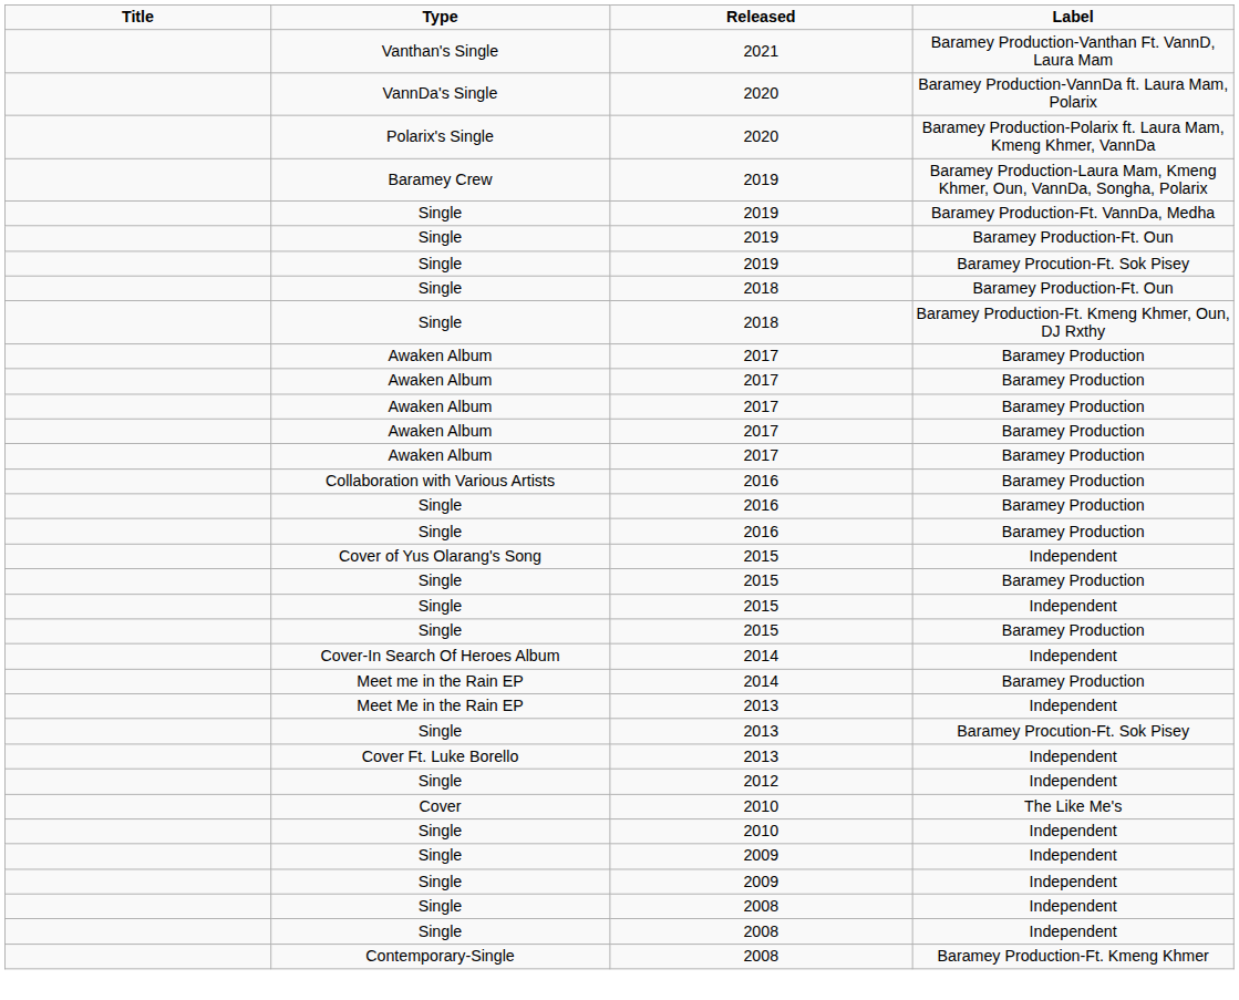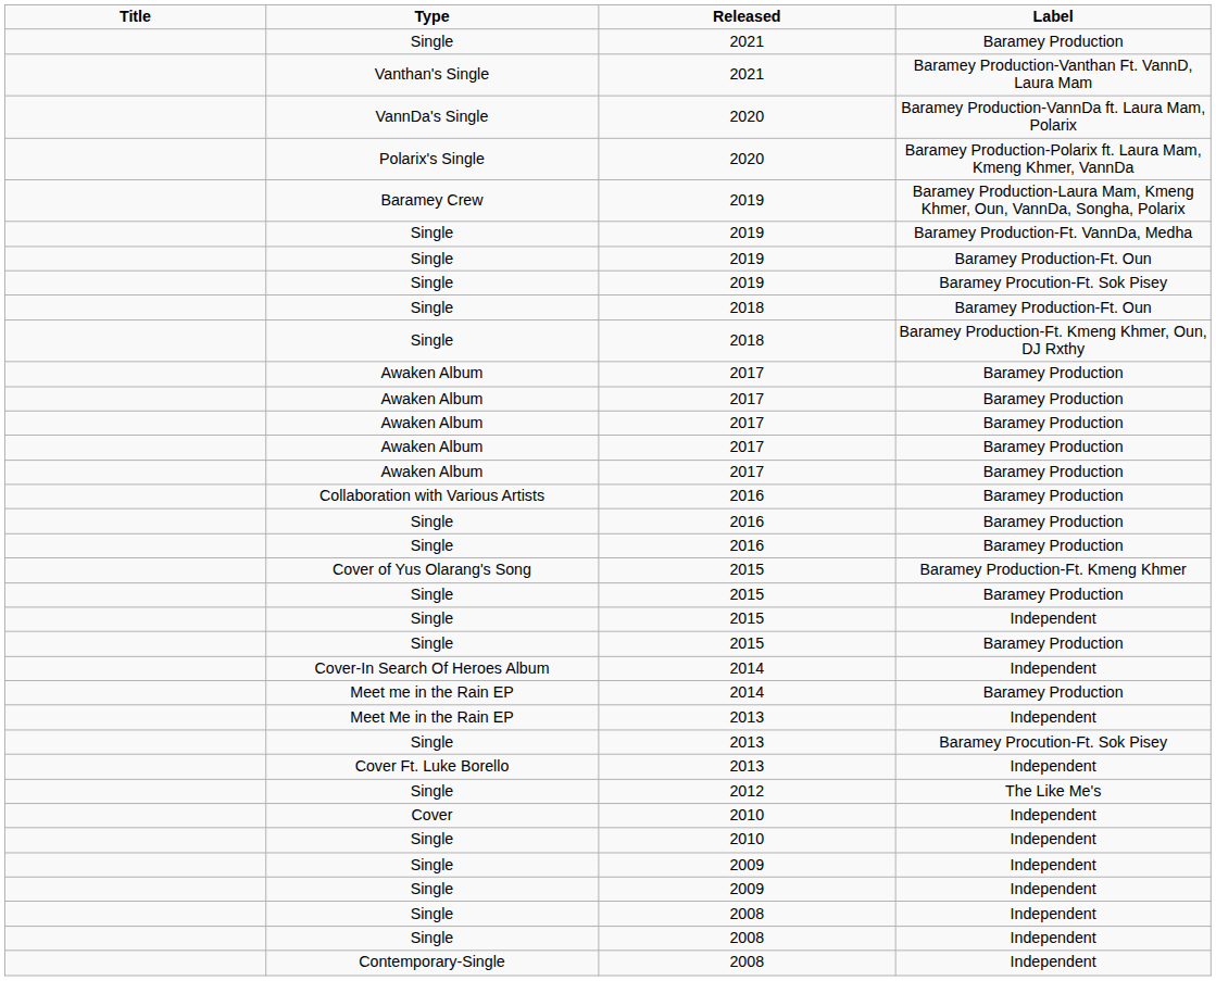+ row: Single | 2021 | Baramey Production
Cover of Yus Olarang's Song | column 4: Independent -> Baramey Production-Ft. Kmeng Khmer
Single / 2012 | column 4: Independent -> The Like Me's
Cover | column 4: The Like Me's -> Independent
Contemporary-Single | column 4: Baramey Production-Ft. Kmeng Khmer -> Independent
